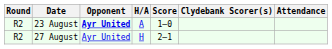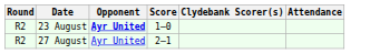- column: H/A | A | H
